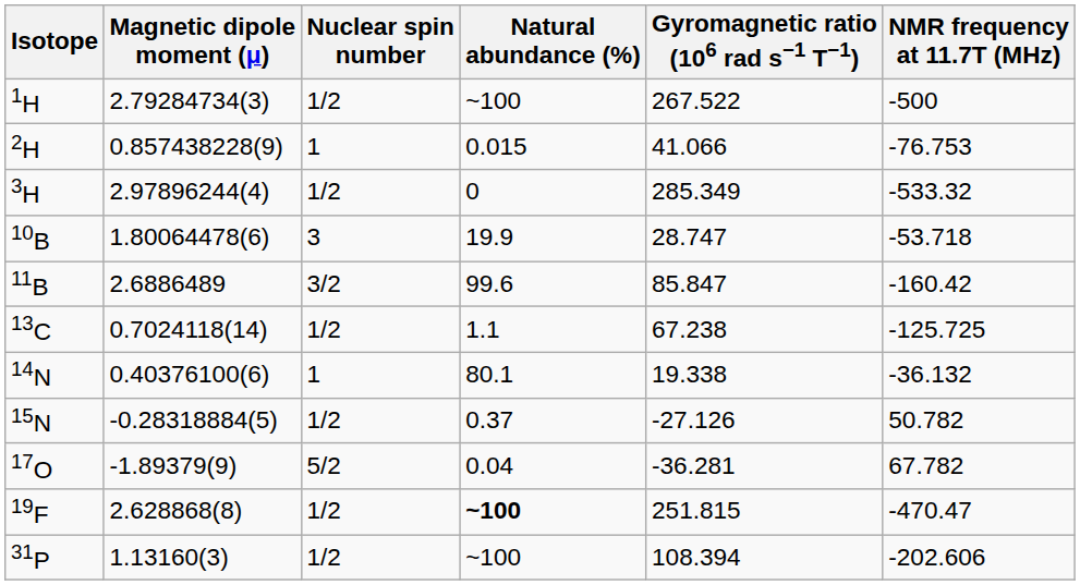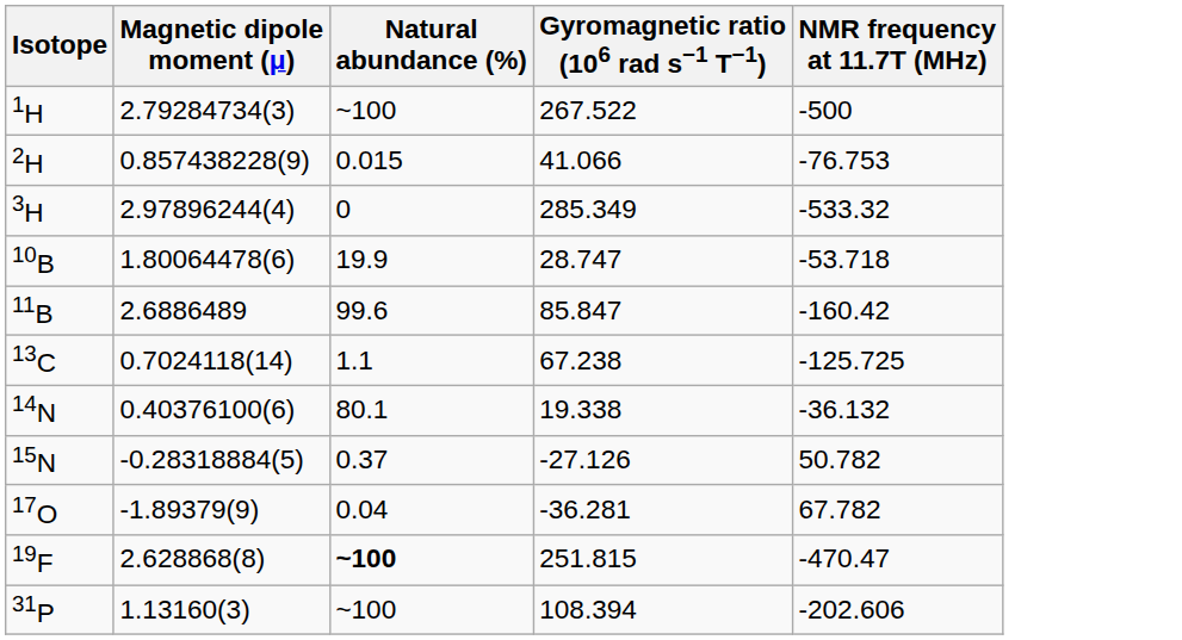- column: Nuclear spin number | 1/2 | 1 | 1/2 | 3 | 3/2 | 1/2 | 1 | 1/2 | 5/2 | 1/2 | 1/2
